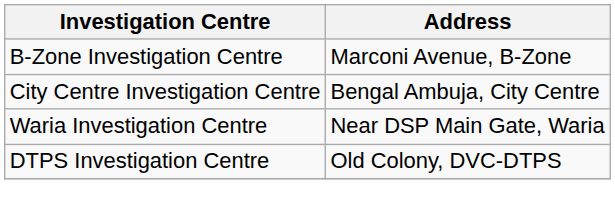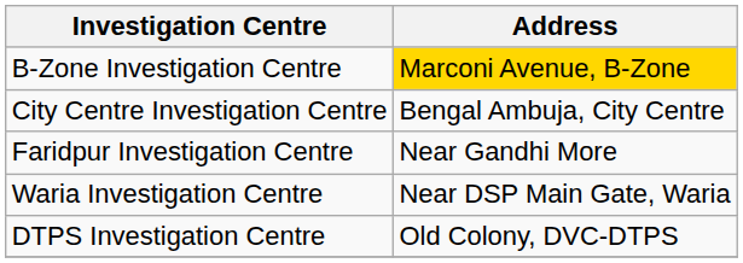B-Zone Investigation Centre | Address: no background -> gold background
+ row: Faridpur Investigation Centre | Near Gandhi More
